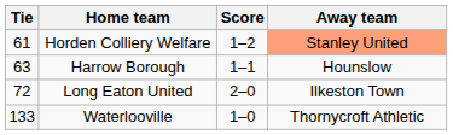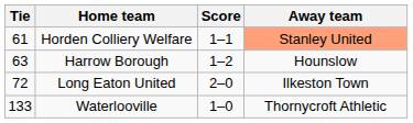Horden Colliery Welfare | Score: 1–2 -> 1–1
Harrow Borough | Score: 1–1 -> 1–2
